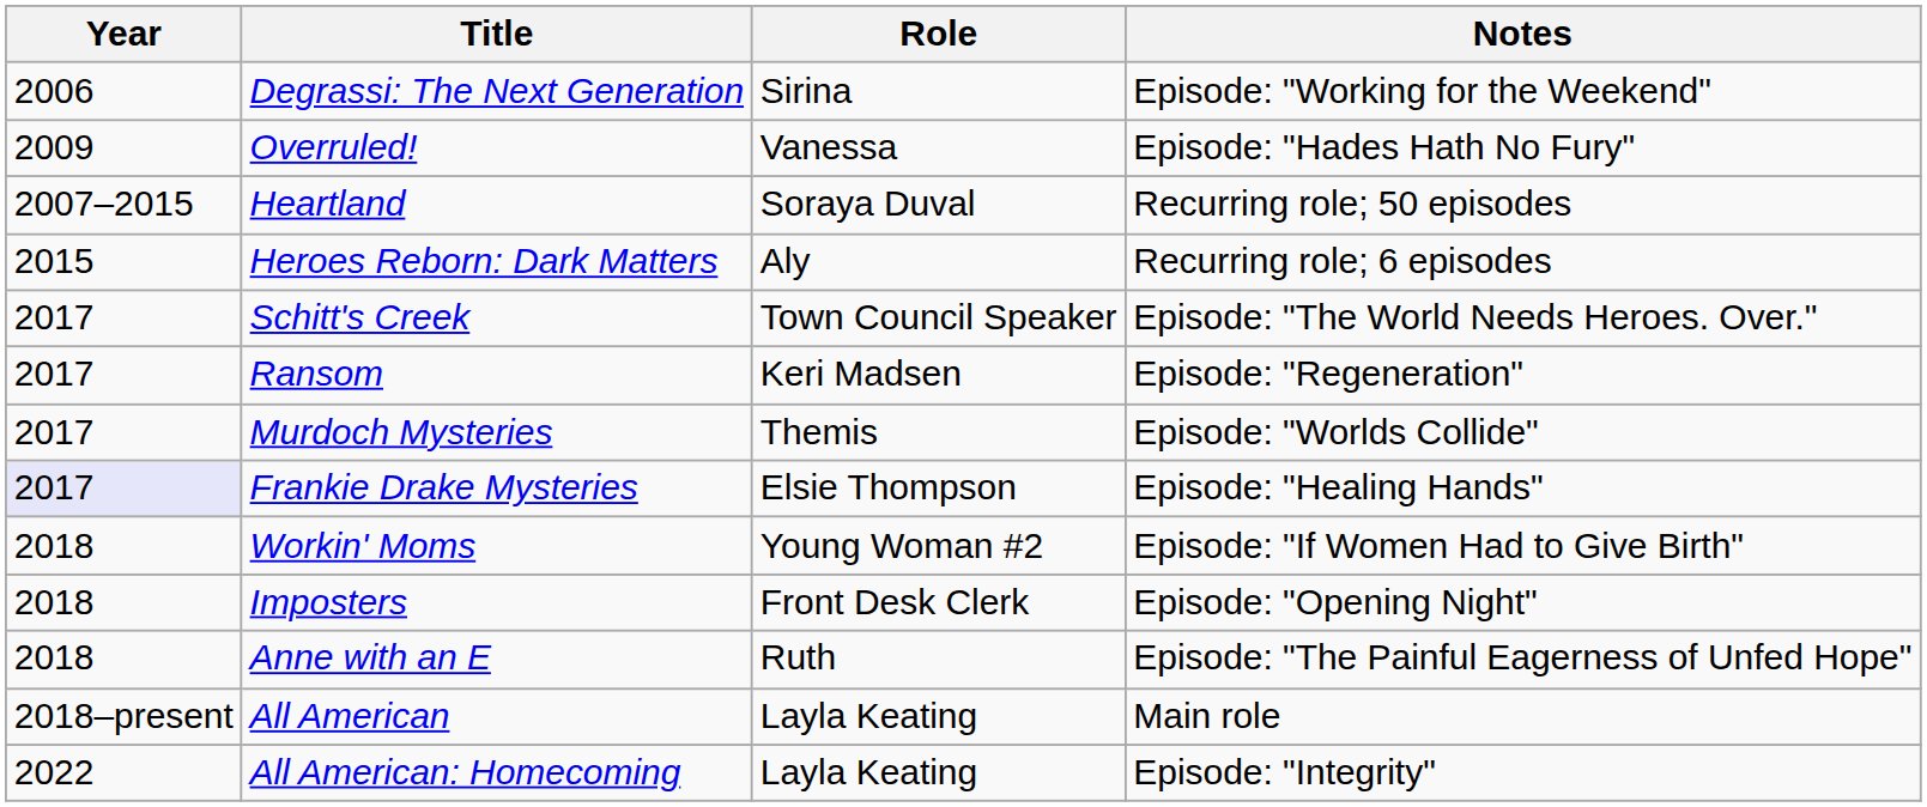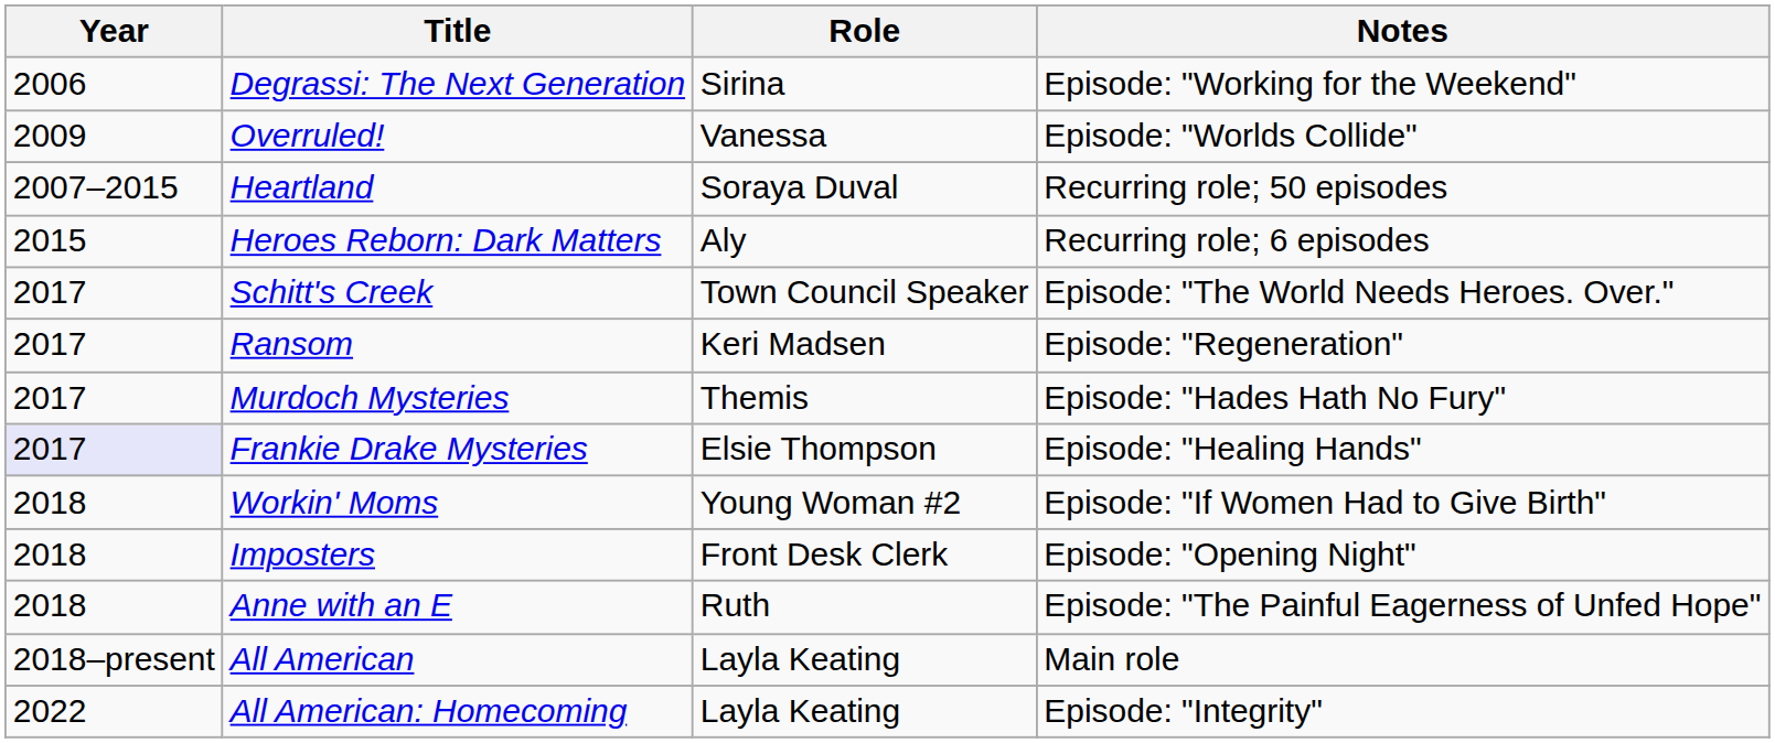Overruled! | Notes: Episode: "Hades Hath No Fury" -> Episode: "Worlds Collide"
Murdoch Mysteries | Notes: Episode: "Worlds Collide" -> Episode: "Hades Hath No Fury"
